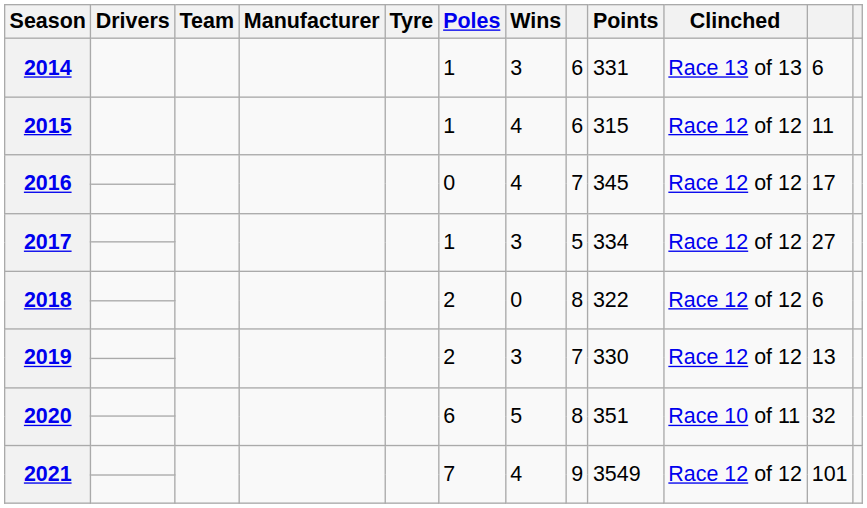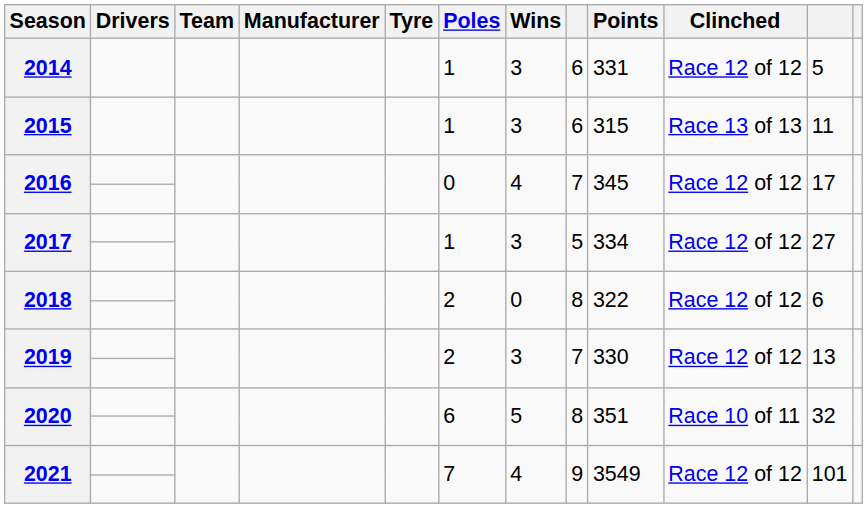2014 | Clinched: Race 13 of 13 -> Race 12 of 12
2014 | column 11: 6 -> 5
2015 | Wins: 4 -> 3
2015 | Clinched: Race 12 of 12 -> Race 13 of 13
